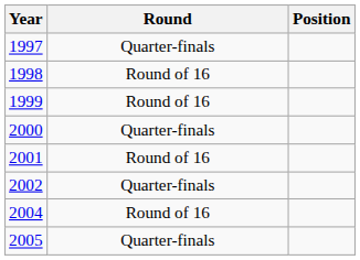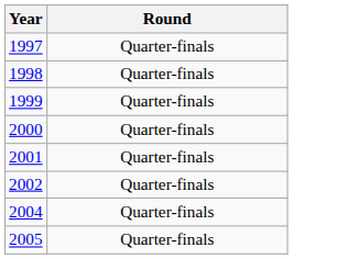- column: Position
1998 | Round: Round of 16 -> Quarter-finals
1999 | Round: Round of 16 -> Quarter-finals
2001 | Round: Round of 16 -> Quarter-finals
2004 | Round: Round of 16 -> Quarter-finals
